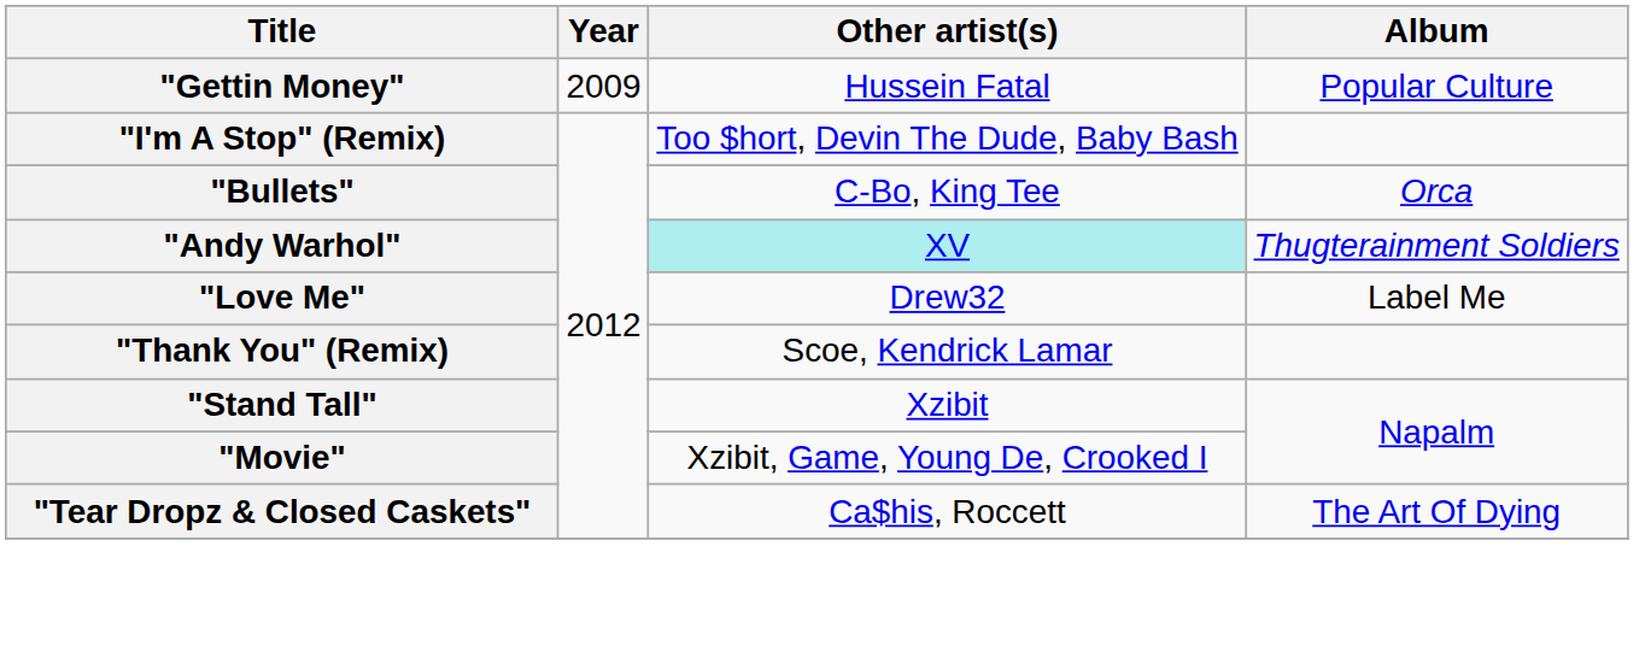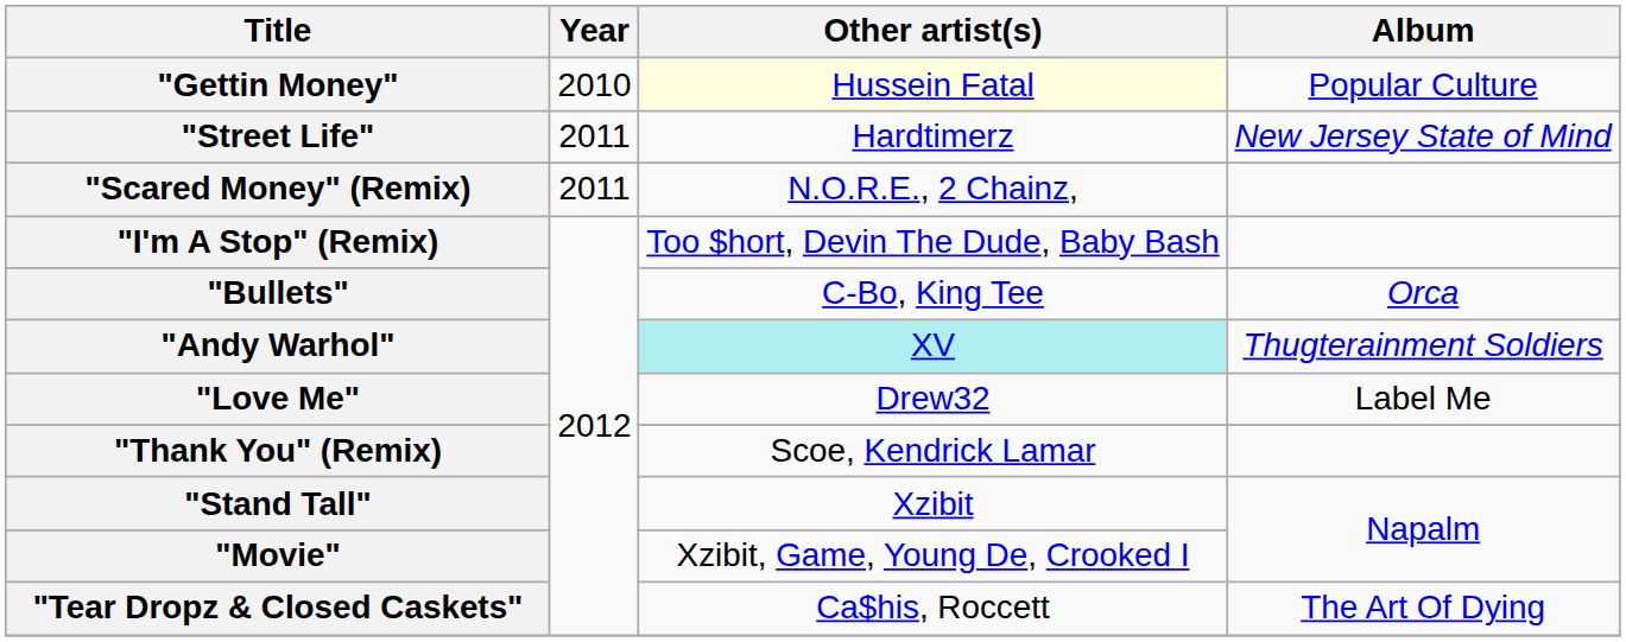"Gettin Money" | Year: 2009 -> 2010
"Gettin Money" | Other artist(s): no background -> lightyellow background
+ row: "Street Life" | 2011 | Hardtimerz | New Jersey State of Mind
+ row: "Scared Money" (Remix) | 2011 | N.O.R.E., 2 Chainz,
